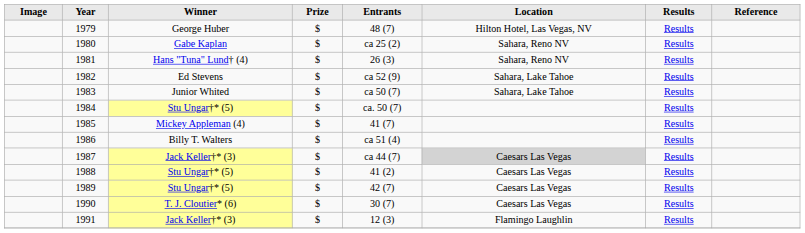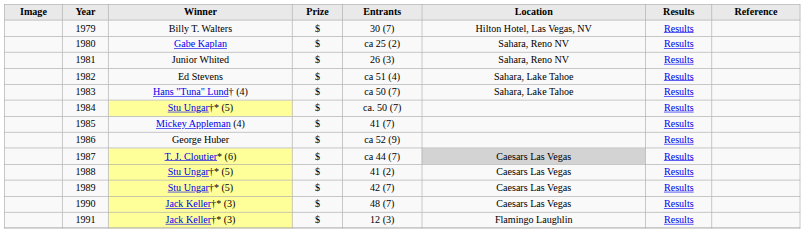1979 | Winner: George Huber -> Billy T. Walters
1979 | Entrants: 48 (7) -> 30 (7)
1981 | Winner: Hans "Tuna" Lund† (4) -> Junior Whited
1982 | Entrants: ca 52 (9) -> ca 51 (4)
1983 | Winner: Junior Whited -> Hans "Tuna" Lund† (4)
1986 | Winner: Billy T. Walters -> George Huber
1986 | Entrants: ca 51 (4) -> ca 52 (9)
1987 | Winner: Jack Keller†* (3) -> T. J. Cloutier* (6)
1990 | Winner: T. J. Cloutier* (6) -> Jack Keller†* (3)
1990 | Entrants: 30 (7) -> 48 (7)
